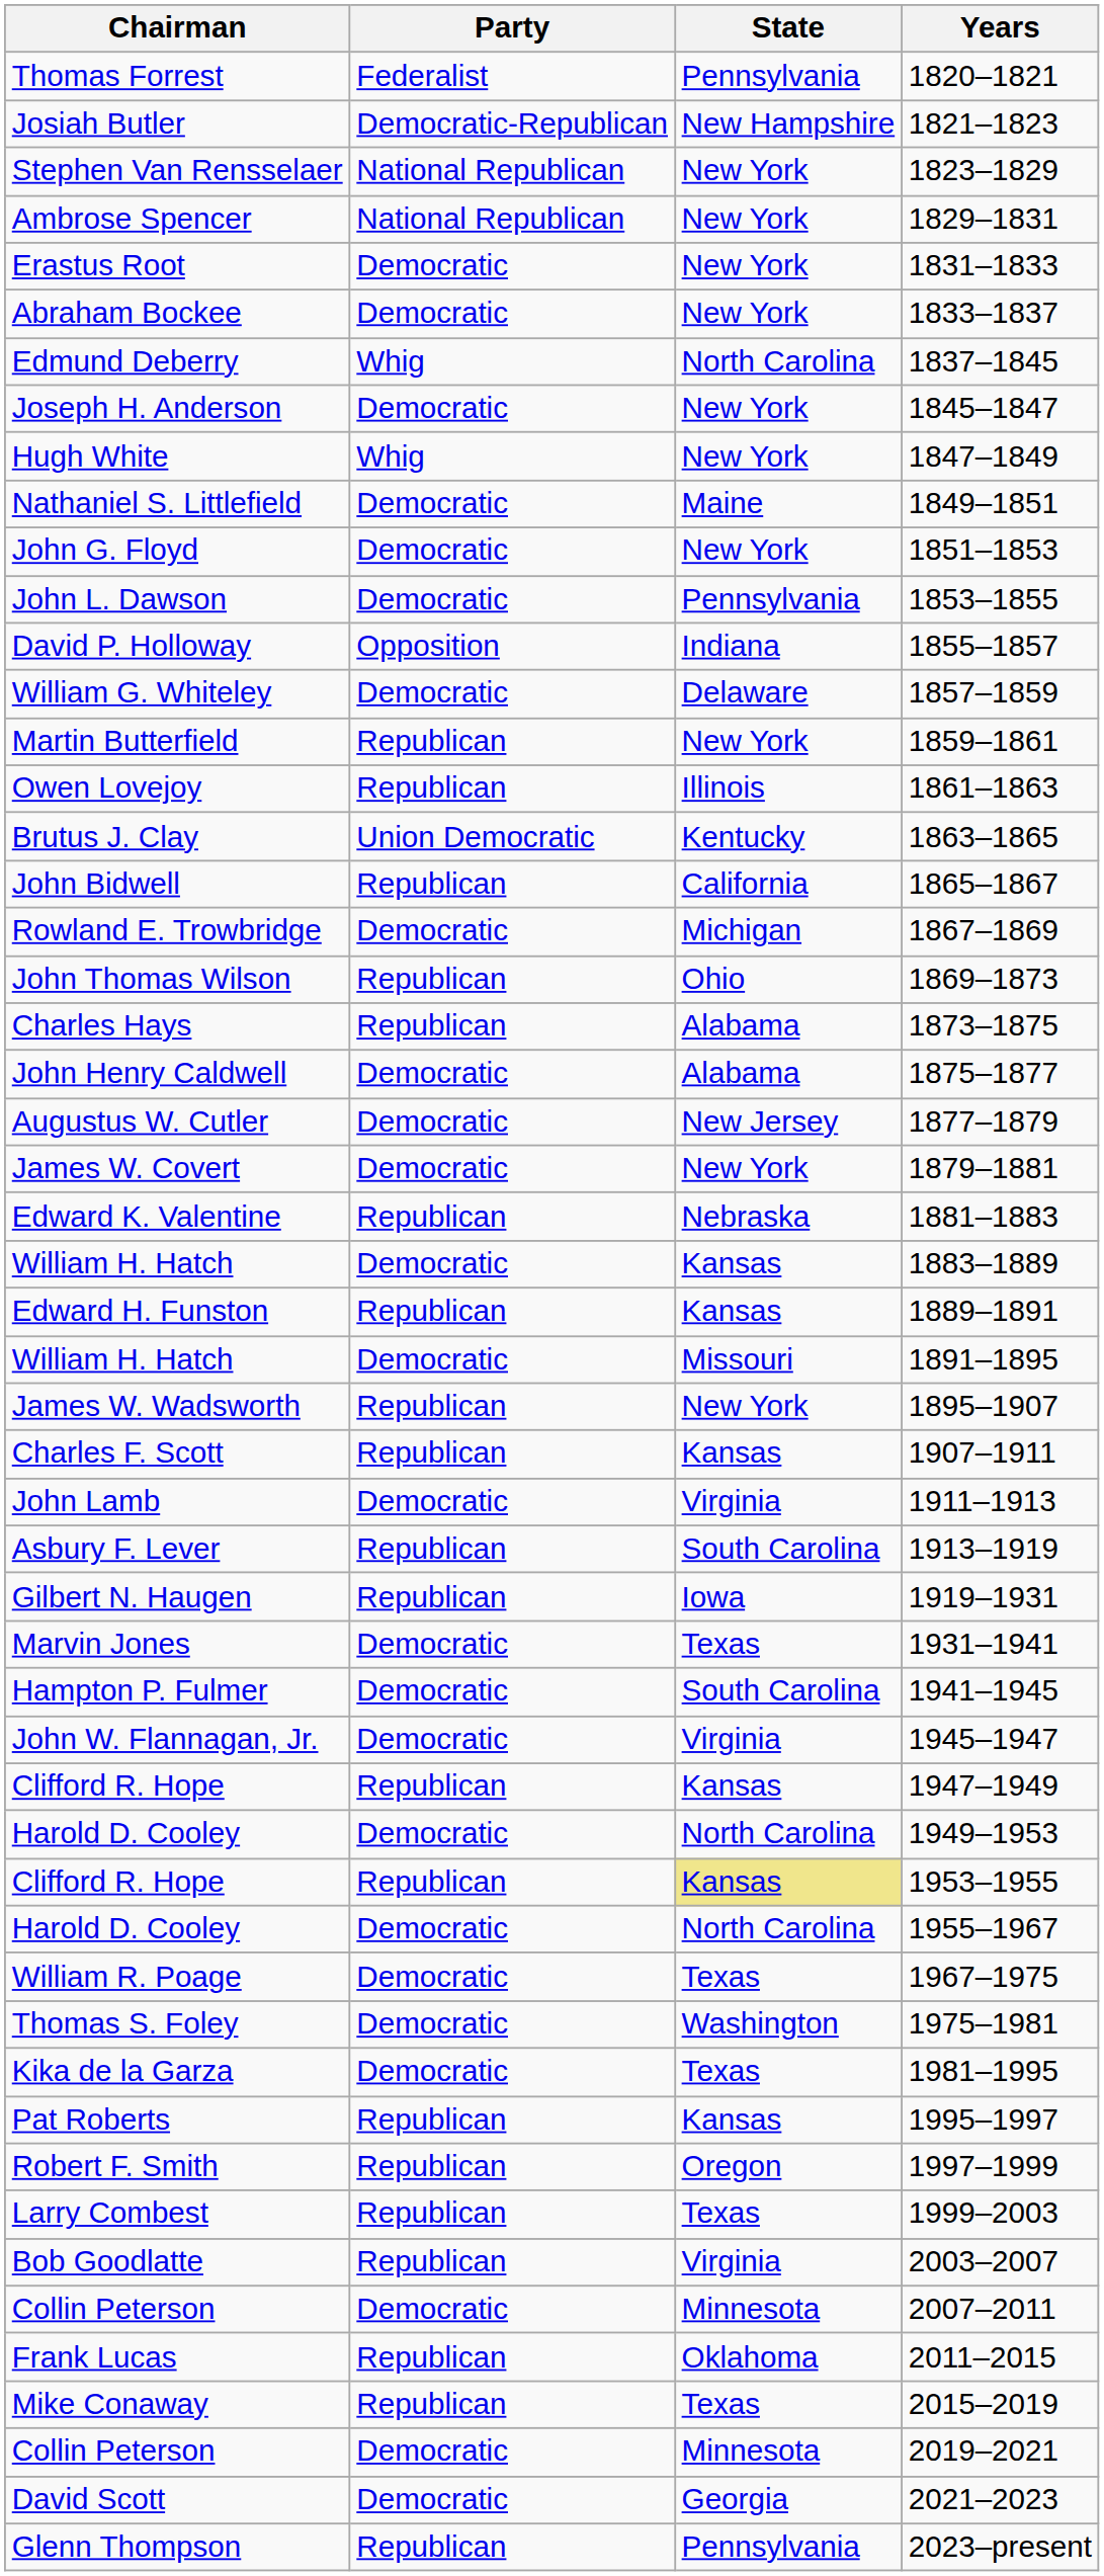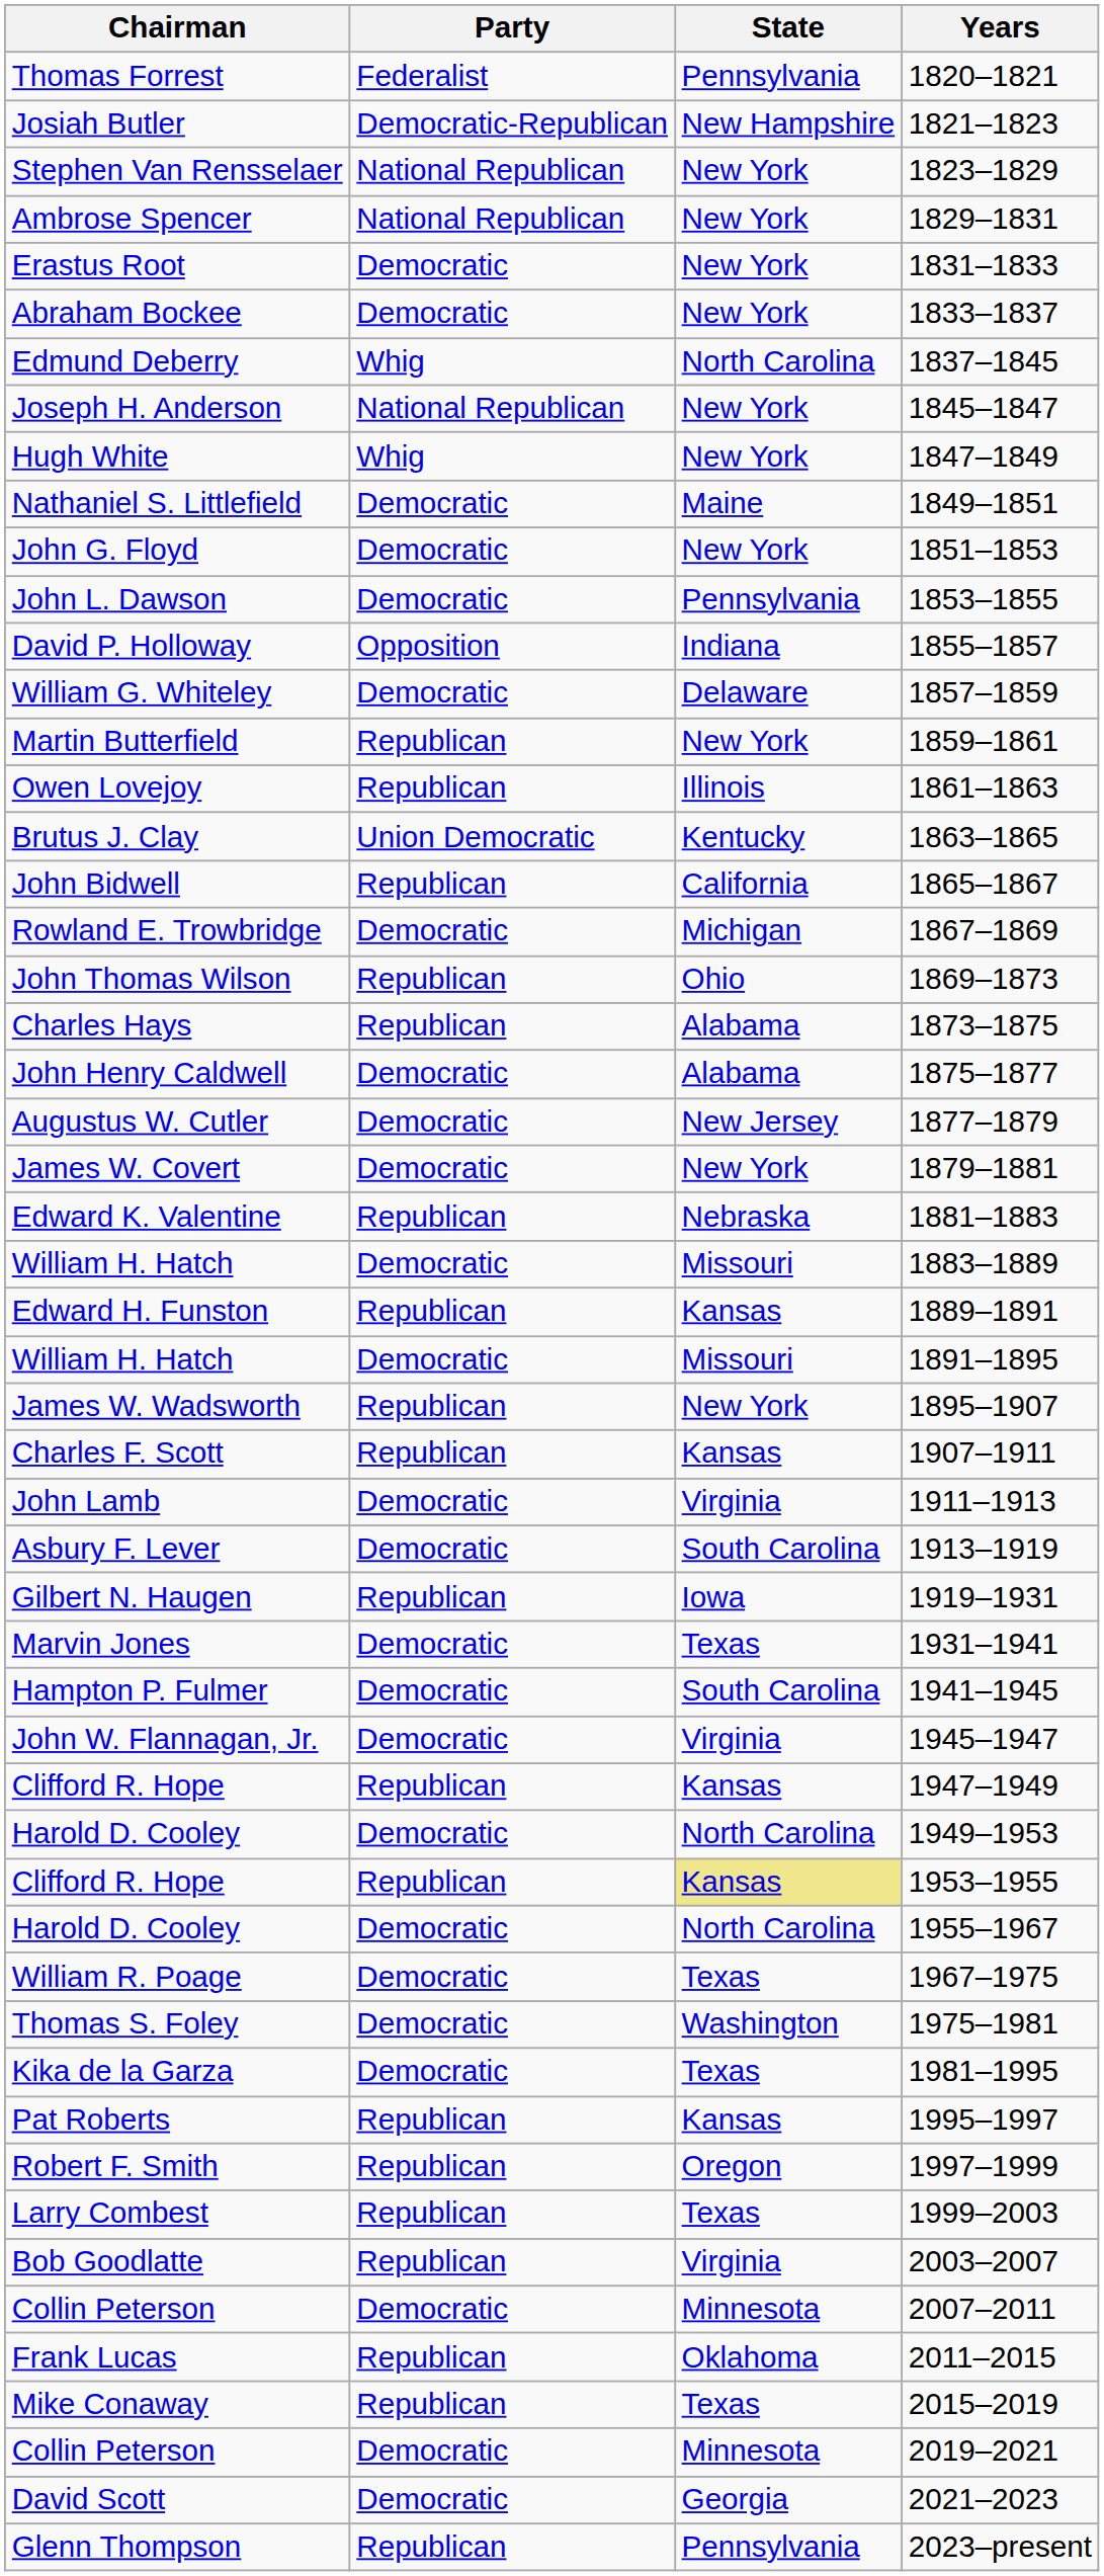Joseph H. Anderson | Party: Democratic -> National Republican
William H. Hatch / 1883–1889 | State: Kansas -> Missouri
Asbury F. Lever | Party: Republican -> Democratic
